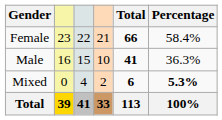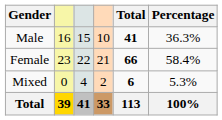rows swapped: Female <-> Male
Mixed | Percentage: bold -> normal
